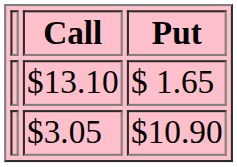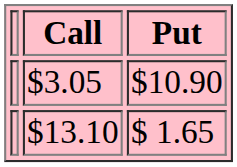rows swapped: $13.10 <-> $3.05
